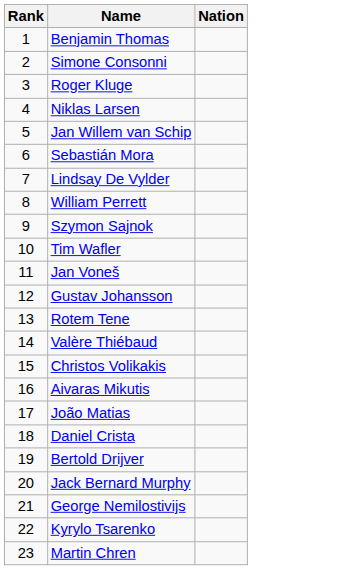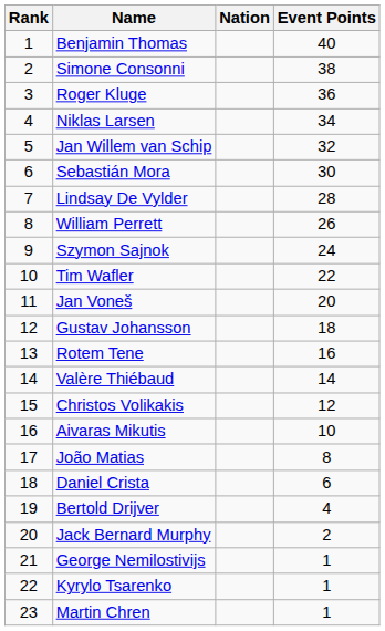+ column: Event Points | 40 | 38 | 36 | 34 | 32 | 30 | 28 | 26 | 24 | 22 | 20 | 18 | 16 | 14 | 12 | 10 | 8 | 6 | 4 | 2 | 1 | 1 | 1
